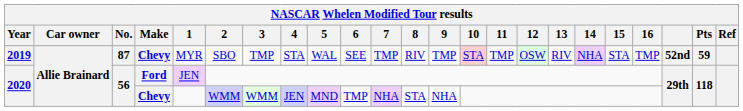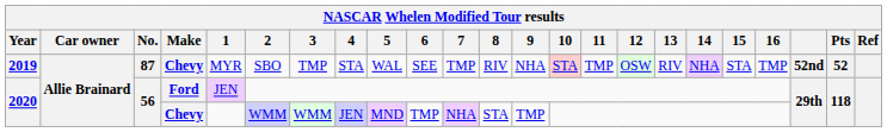2019 | 9: TMP -> NHA
2019 | Pts: 59 -> 52
2020 / Chevy | 9: NHA -> TMP
